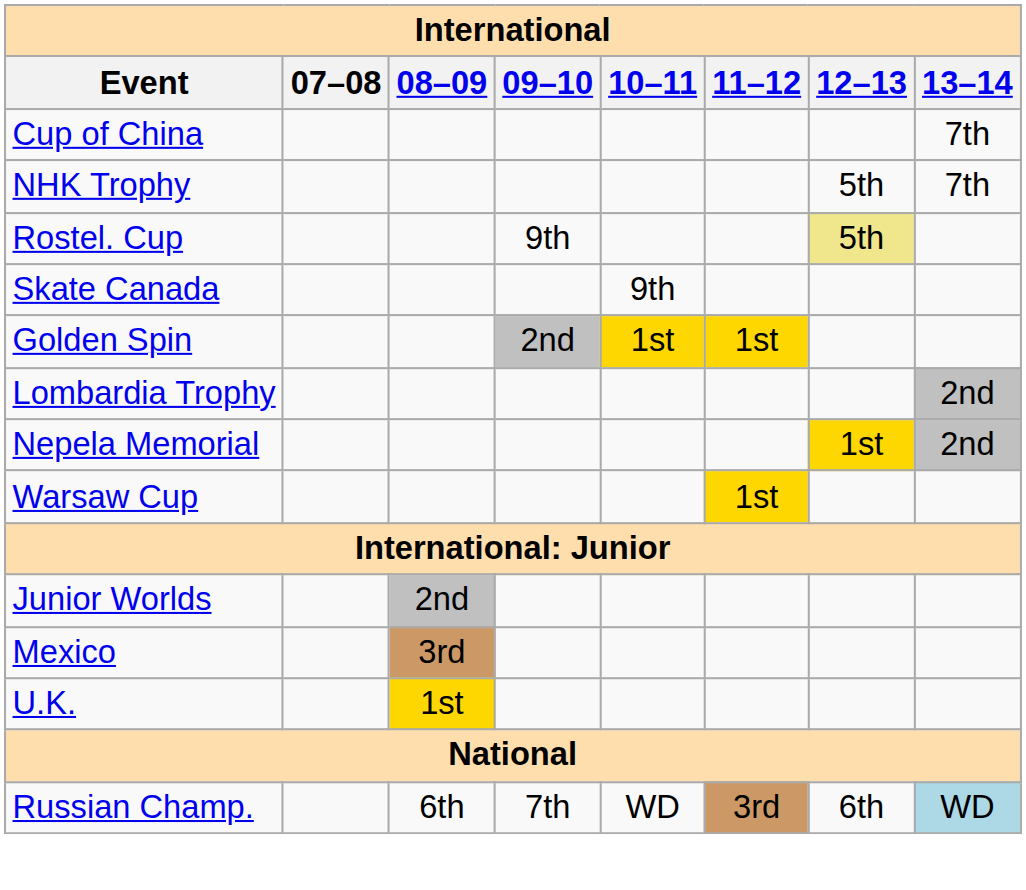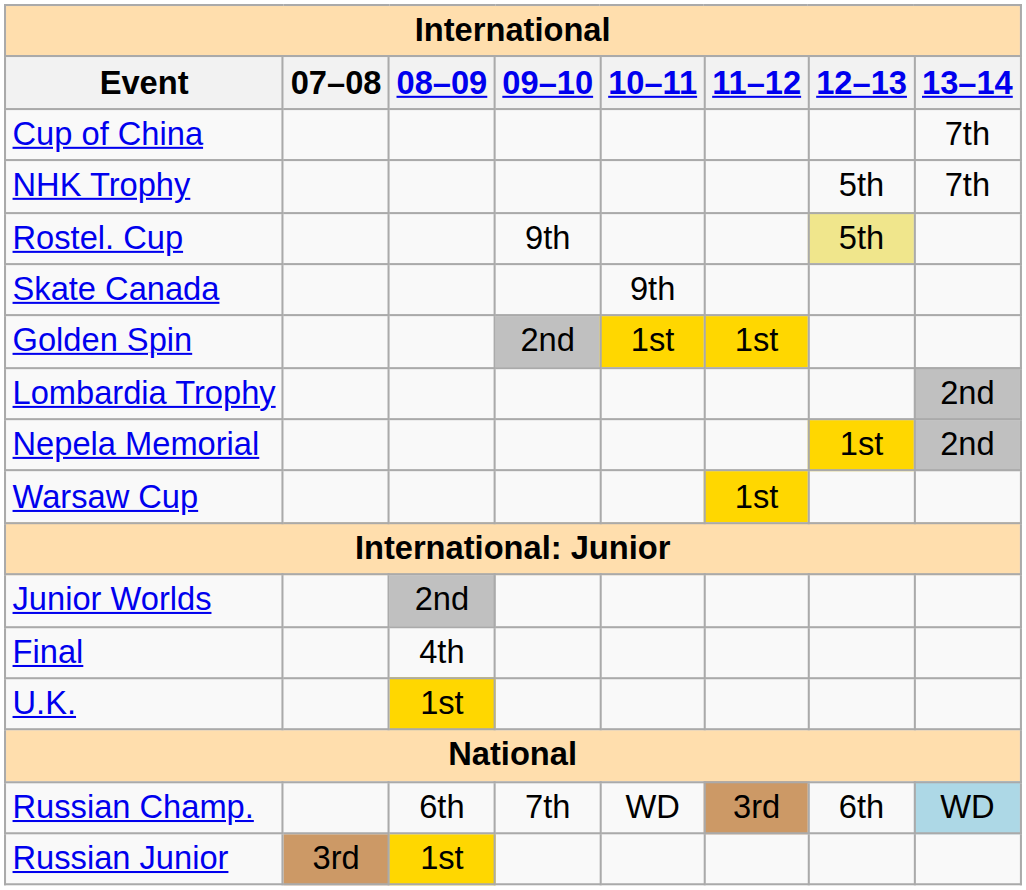+ row: Final | 4th
- row: Mexico | 3rd
+ row: Russian Junior | 3rd | 1st
